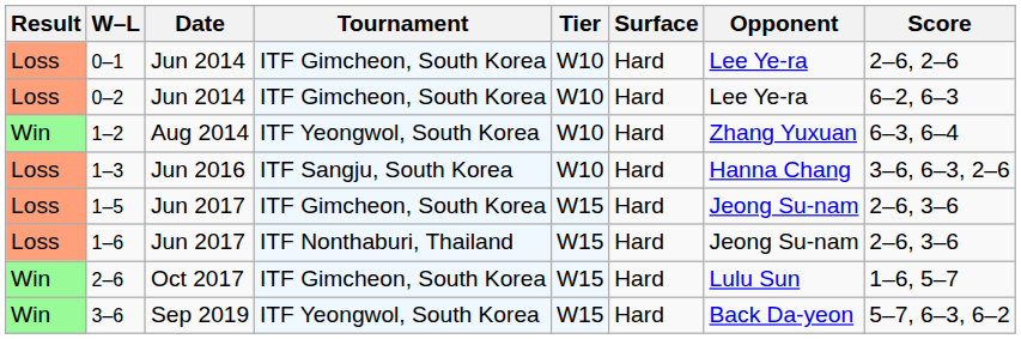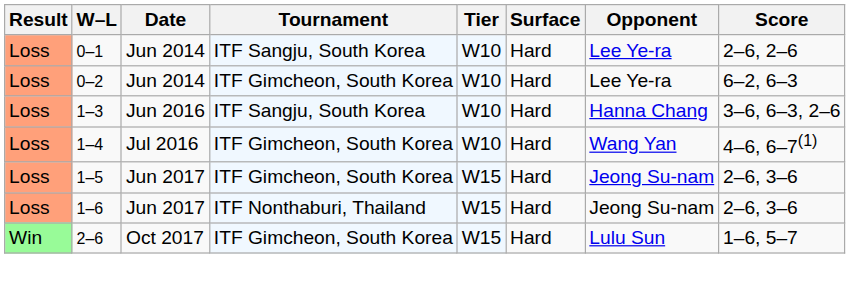0–1 | Tournament: ITF Gimcheon, South Korea -> ITF Sangju, South Korea
- row: Win | 1–2 | Aug 2014 | ITF Yeongwol, South Korea | W10 | Hard | Zhang Yuxuan | 6–3, 6–4
+ row: Loss | 1–4 | Jul 2016 | ITF Gimcheon, South Korea | W10 | Hard | Wang Yan | 4–6, 6–7(1)
- row: Win | 3–6 | Sep 2019 | ITF Yeongwol, South Korea | W15 | Hard | Back Da-yeon | 5–7, 6–3, 6–2
